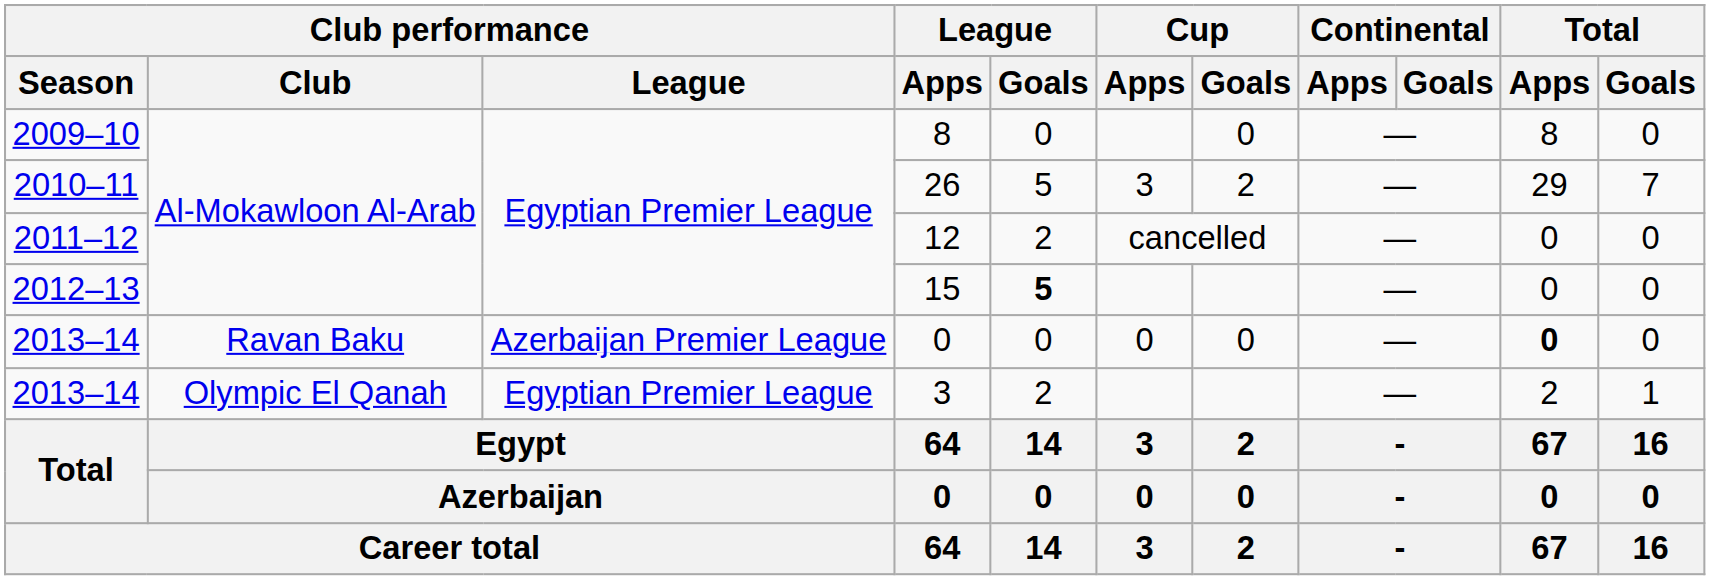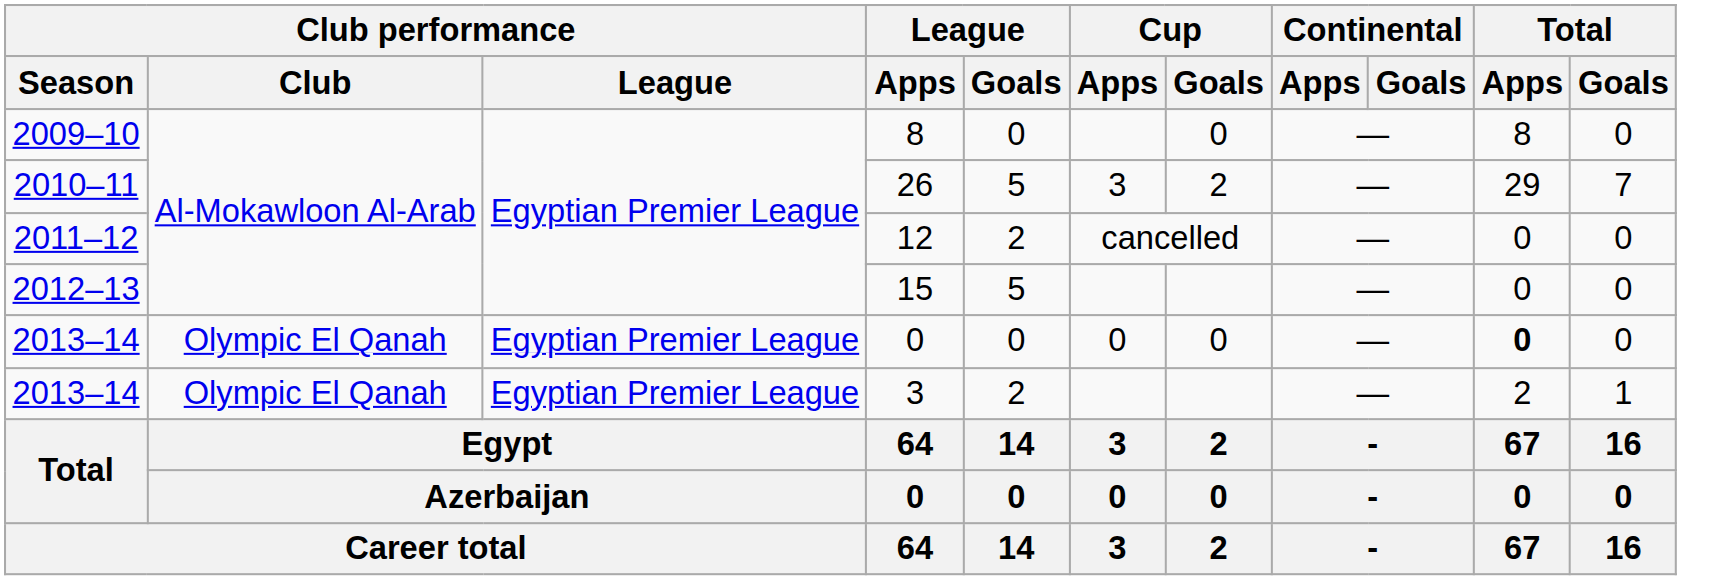15 | League / Goals: bold -> normal
2013–14 / 0 | Club performance / Club: Ravan Baku -> Olympic El Qanah
2013–14 / 0 | Club performance / League: Azerbaijan Premier League -> Egyptian Premier League
